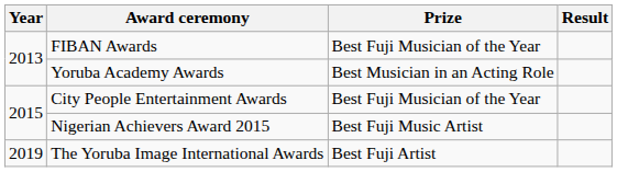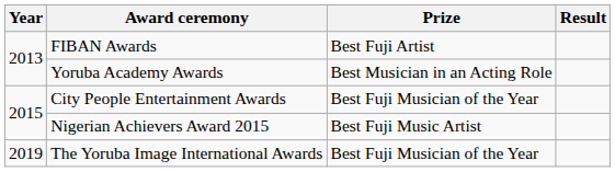FIBAN Awards | Prize: Best Fuji Musician of the Year -> Best Fuji Artist
The Yoruba Image International Awards | Prize: Best Fuji Artist -> Best Fuji Musician of the Year
